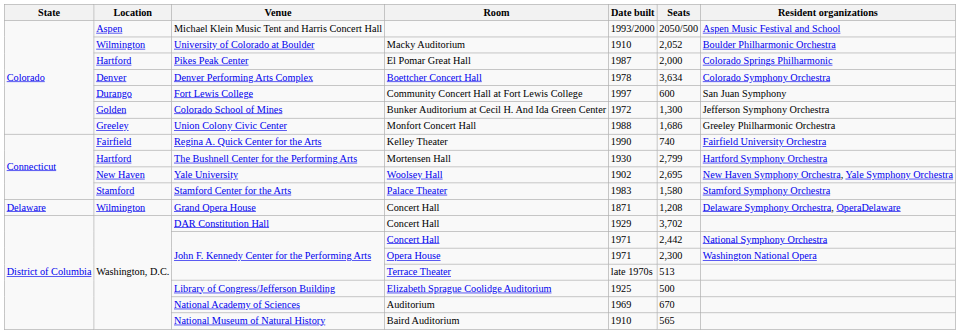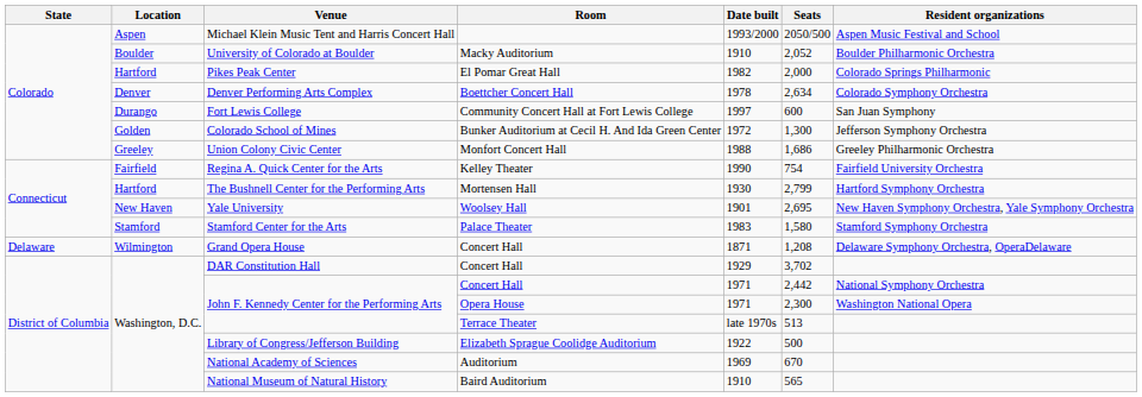University of Colorado at Boulder | Location: Wilmington -> Boulder
Pikes Peak Center | Date built: 1987 -> 1982
Denver Performing Arts Complex | Seats: 3,634 -> 2,634
Regina A. Quick Center for the Arts | Seats: 740 -> 754
Yale University | Date built: 1902 -> 1901
Library of Congress/Jefferson Building | Date built: 1925 -> 1922
